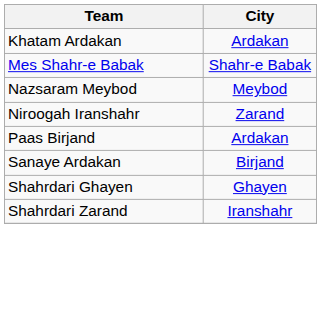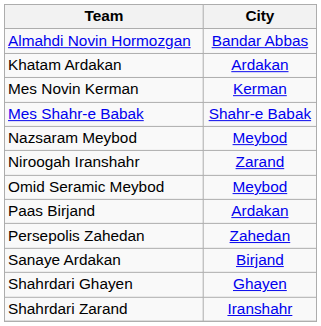+ row: Almahdi Novin Hormozgan | Bandar Abbas
+ row: Mes Novin Kerman | Kerman
+ row: Omid Seramic Meybod | Meybod
+ row: Persepolis Zahedan | Zahedan
